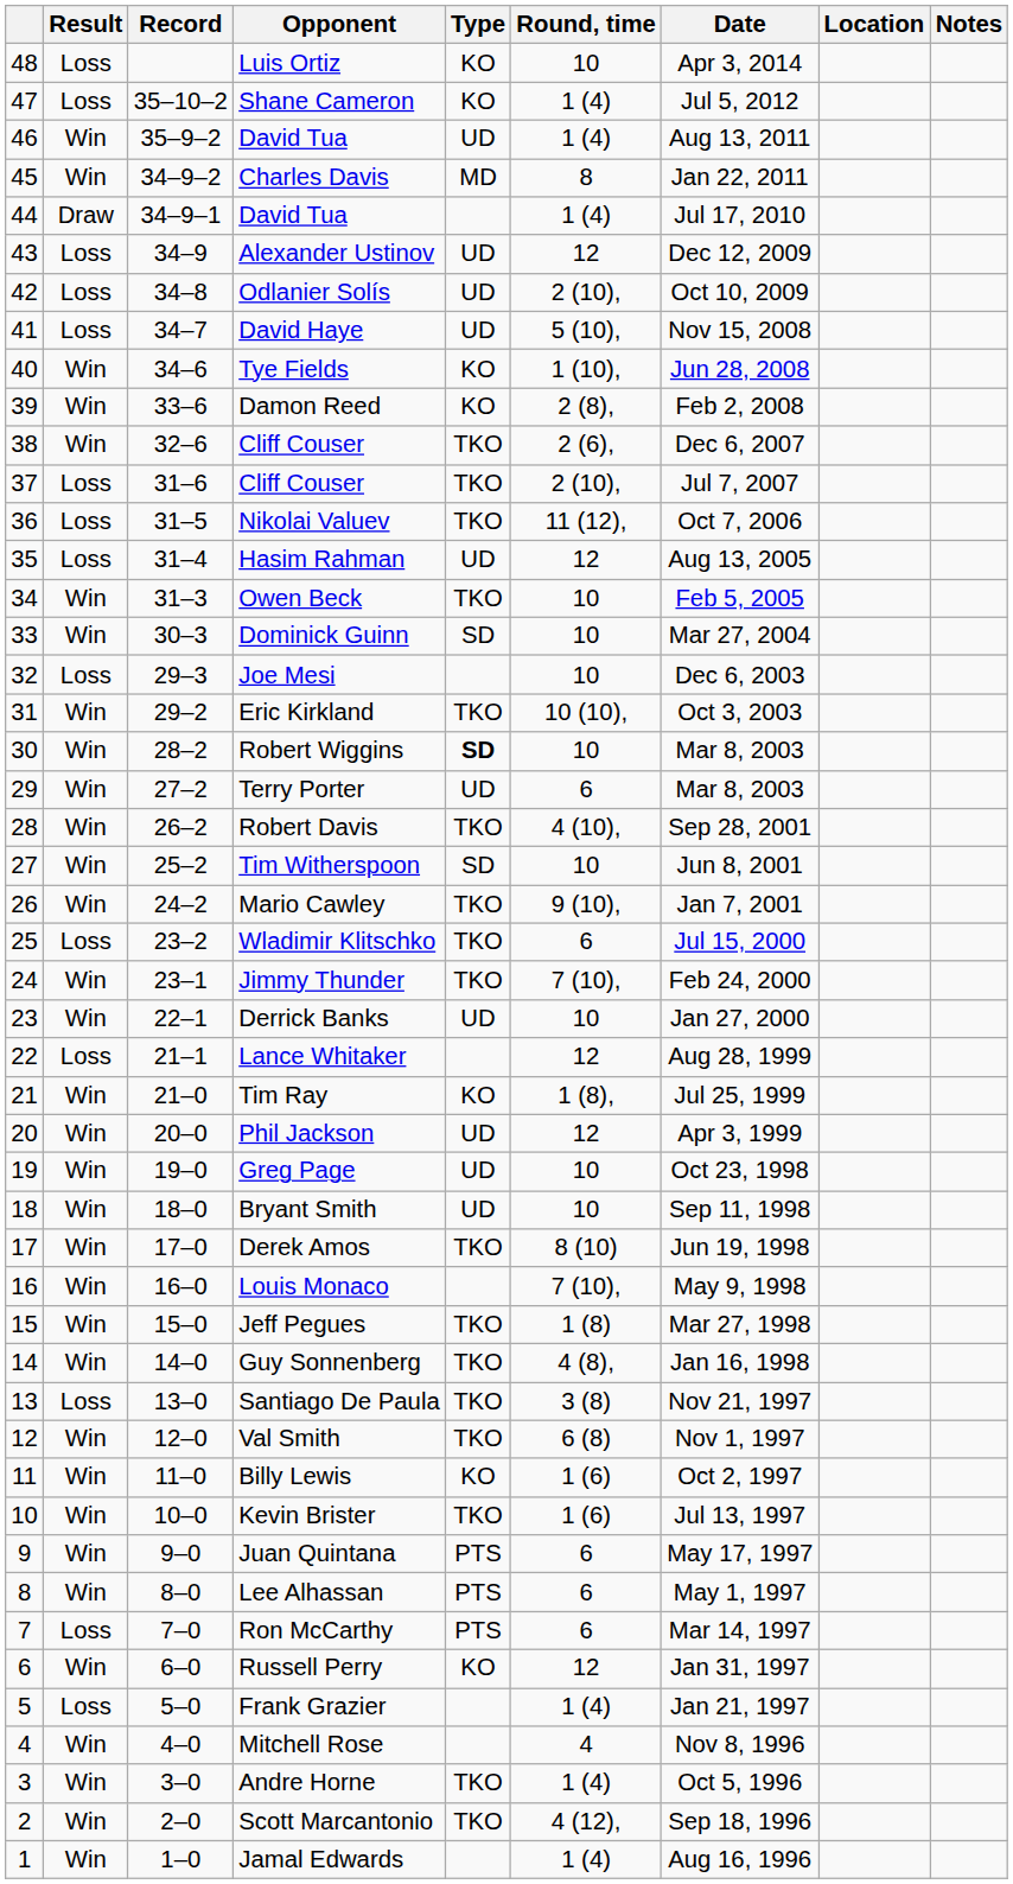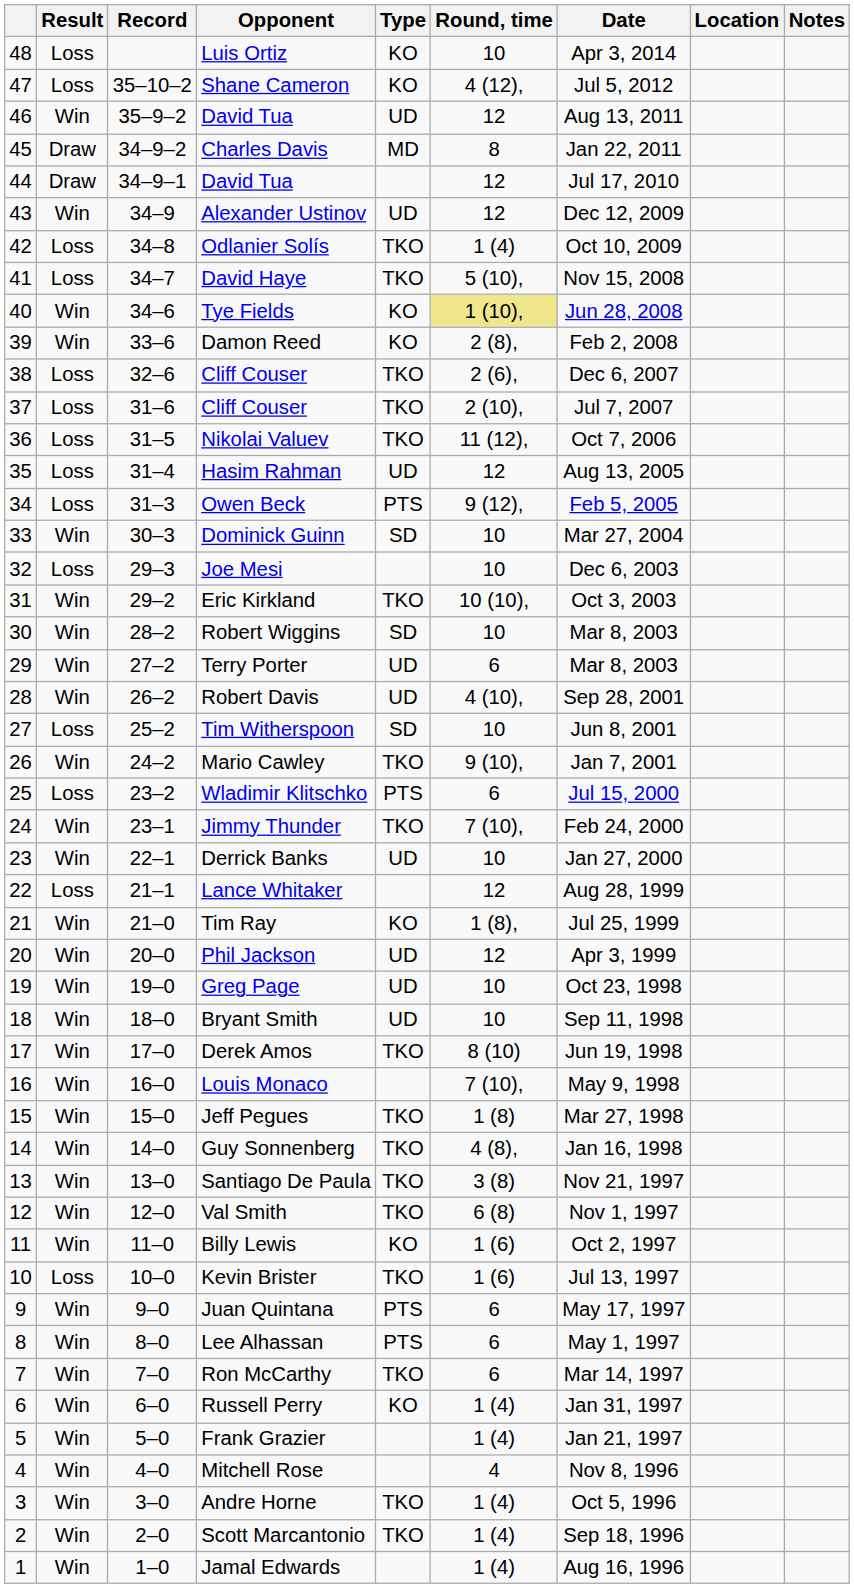Shane Cameron | Round, time: 1 (4) -> 4 (12),
46 / David Tua | Round, time: 1 (4) -> 12
Charles Davis | Result: Win -> Draw
44 / David Tua | Round, time: 1 (4) -> 12
Alexander Ustinov | Result: Loss -> Win
Odlanier Solís | Type: UD -> TKO
Odlanier Solís | Round, time: 2 (10), -> 1 (4)
David Haye | Type: UD -> TKO
Tye Fields | Round, time: no background -> khaki background
38 / Cliff Couser | Result: Win -> Loss
Owen Beck | Result: Win -> Loss
Owen Beck | Type: TKO -> PTS
Owen Beck | Round, time: 10 -> 9 (12),
Robert Wiggins | Type: bold -> normal
Robert Davis | Type: TKO -> UD
Tim Witherspoon | Result: Win -> Loss
Wladimir Klitschko | Type: TKO -> PTS
Santiago De Paula | Result: Loss -> Win
Kevin Brister | Result: Win -> Loss
Ron McCarthy | Result: Loss -> Win
Ron McCarthy | Type: PTS -> TKO
Russell Perry | Round, time: 12 -> 1 (4)
Frank Grazier | Result: Loss -> Win
Scott Marcantonio | Round, time: 4 (12), -> 1 (4)
